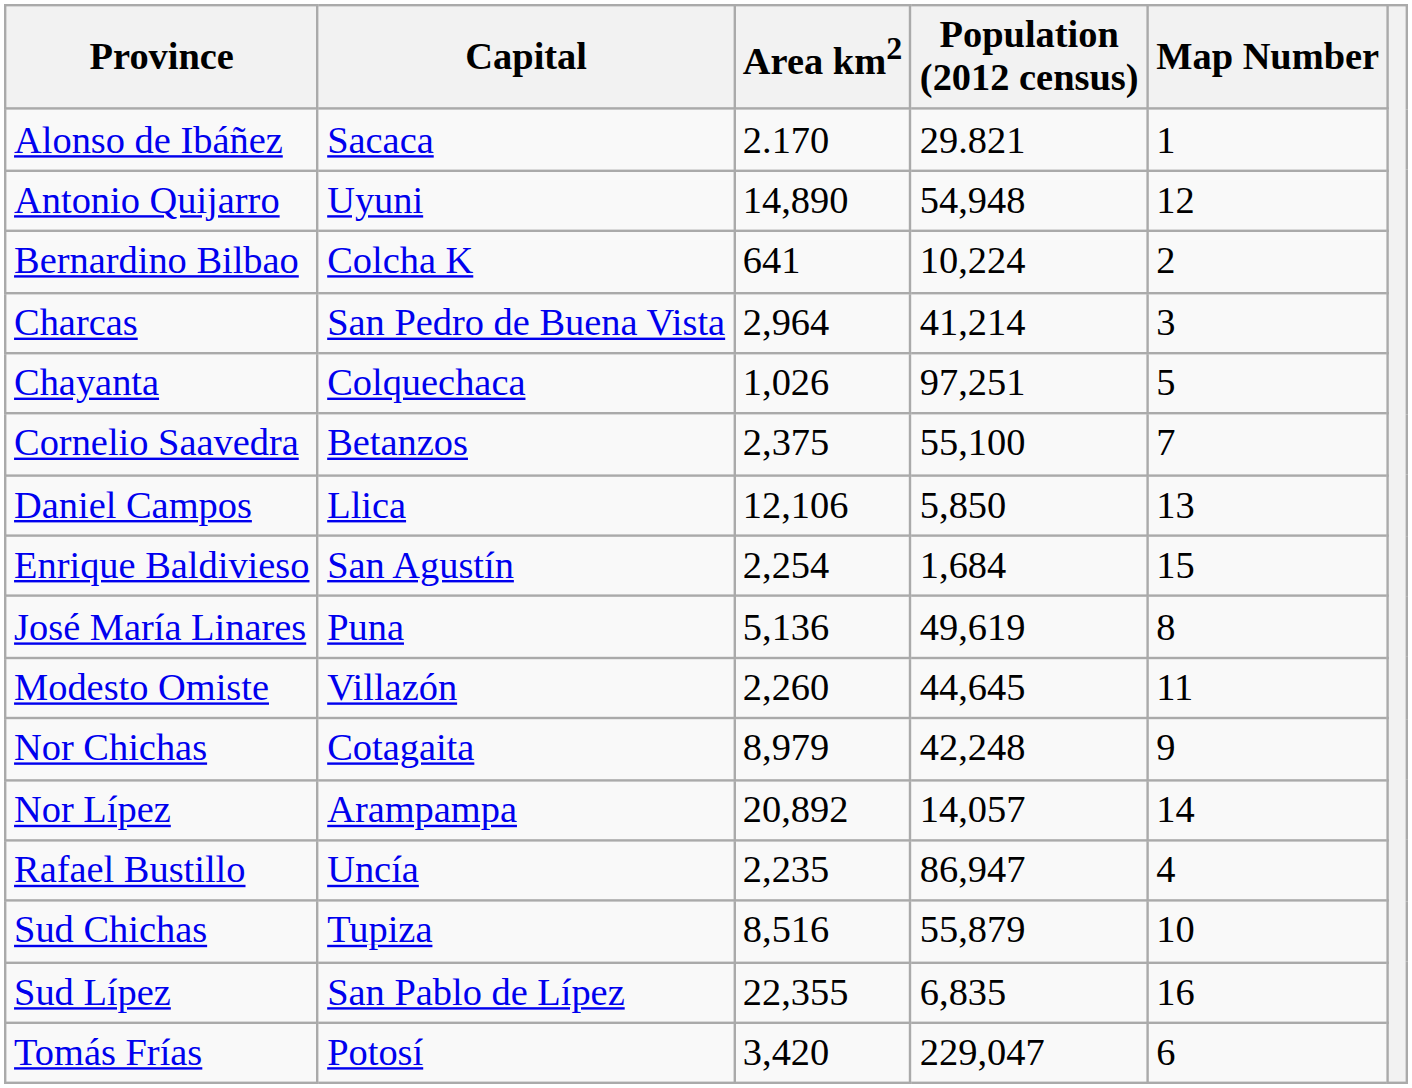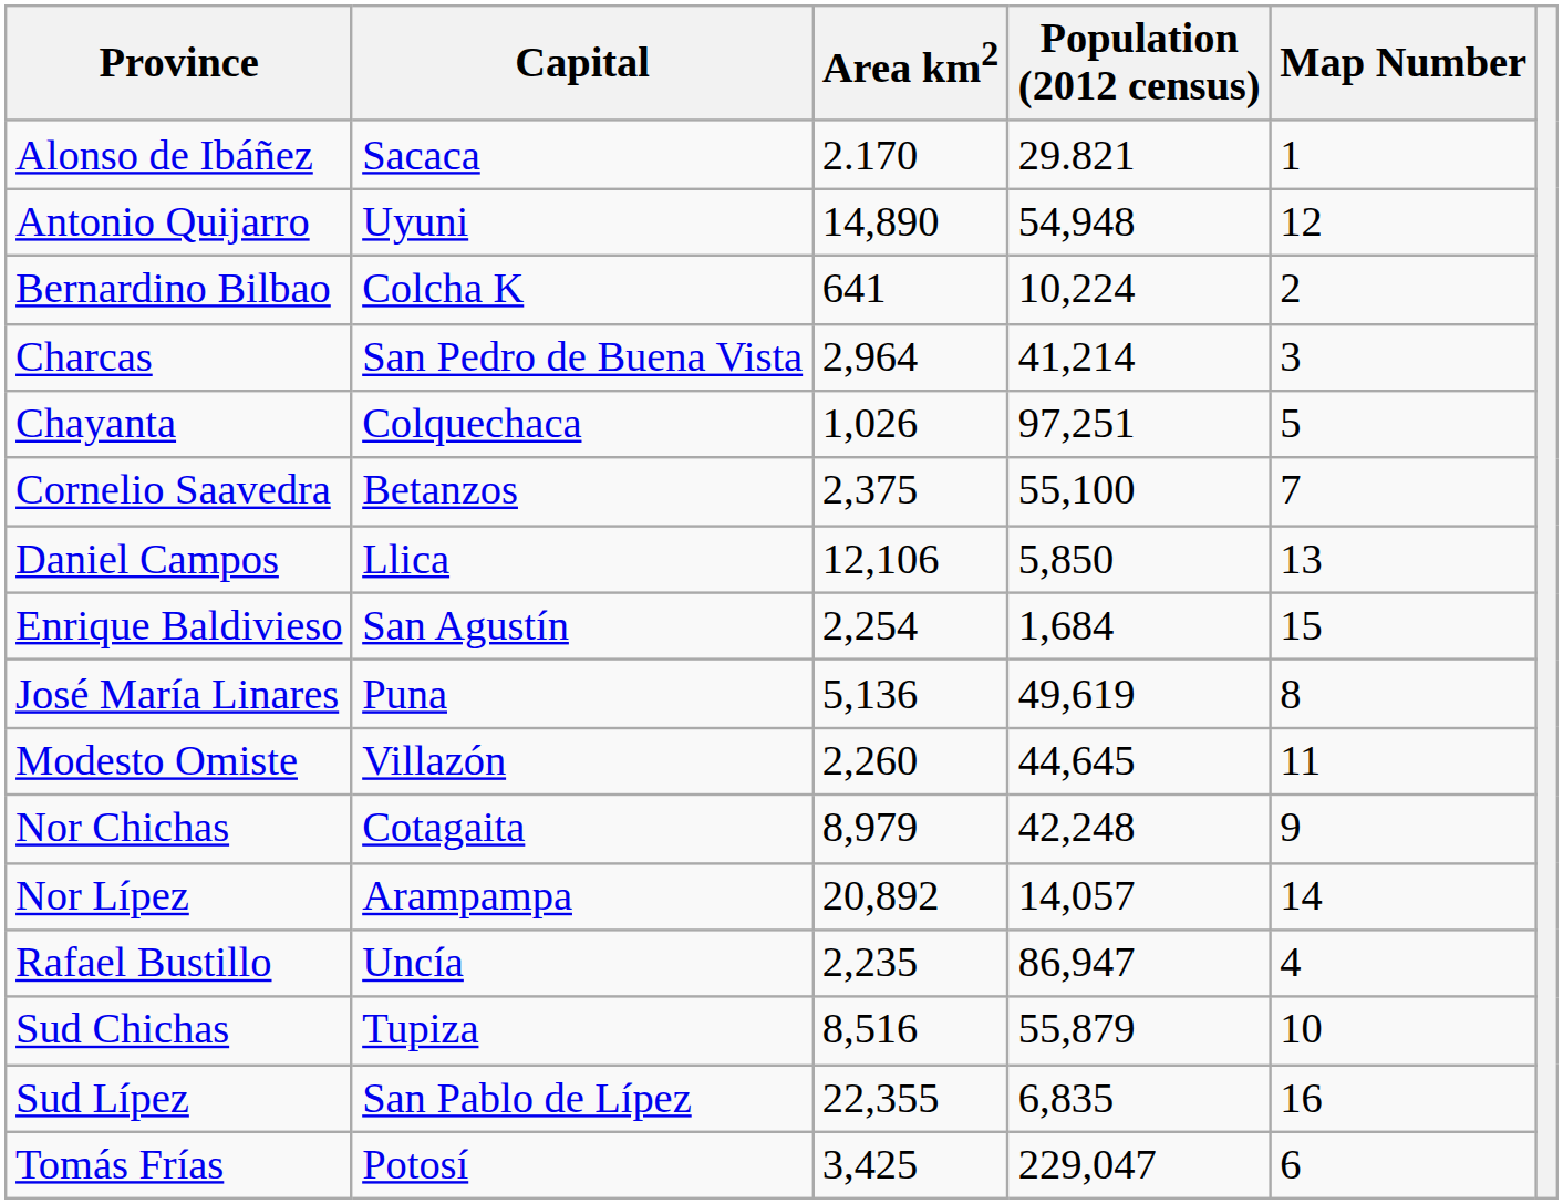Tomás Frías | Area km2: 3,420 -> 3,425
